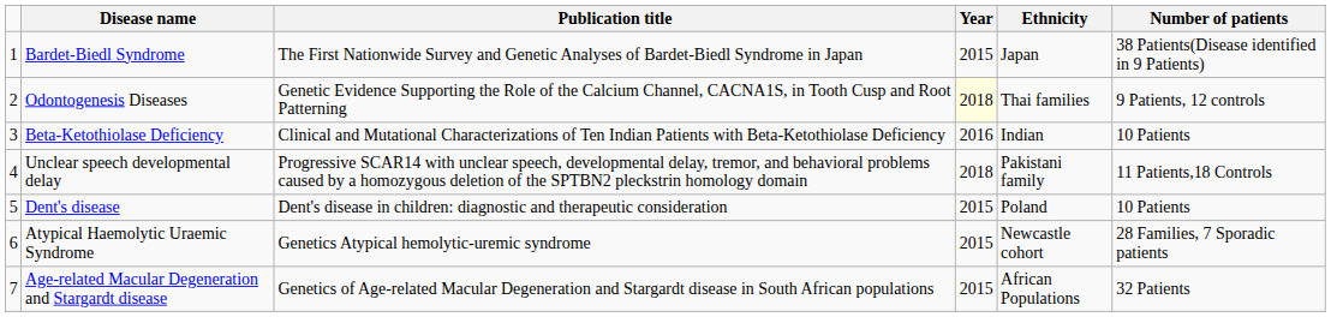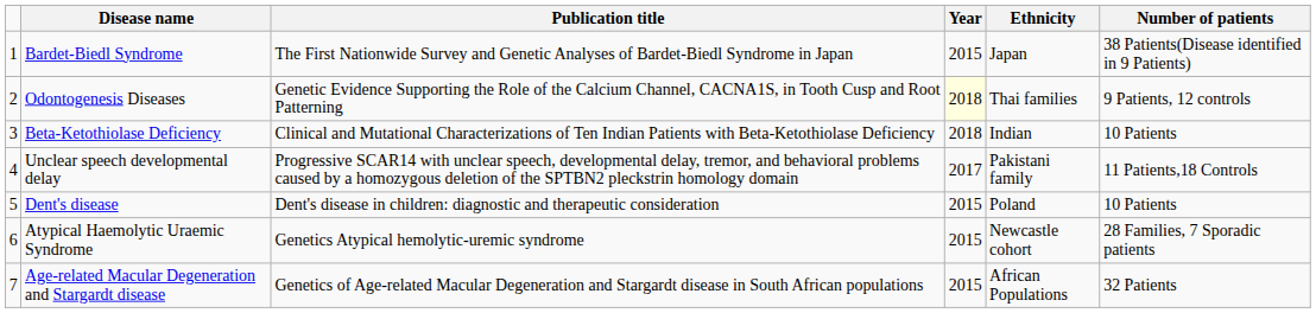Beta-Ketothiolase Deficiency | Year: 2016 -> 2018
Unclear speech developmental delay | Year: 2018 -> 2017
